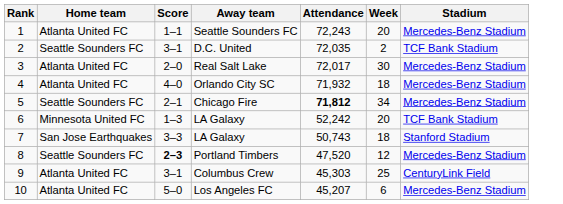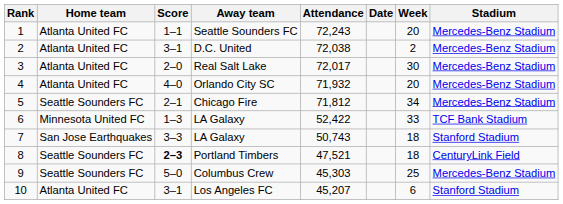+ column: Date
D.C. United | Home team: Seattle Sounders FC -> Atlanta United FC
D.C. United | Attendance: 72,035 -> 72,038
D.C. United | Stadium: TCF Bank Stadium -> Mercedes-Benz Stadium
Orlando City SC | Week: 18 -> 20
Chicago Fire | Attendance: bold -> normal
6 / LA Galaxy | Attendance: 52,242 -> 52,422
6 / LA Galaxy | Week: 20 -> 33
Portland Timbers | Attendance: 47,520 -> 47,521
Portland Timbers | Week: 12 -> 18
Portland Timbers | Stadium: Mercedes-Benz Stadium -> CenturyLink Field
Columbus Crew | Home team: Atlanta United FC -> Seattle Sounders FC
Columbus Crew | Score: 3–1 -> 5–0
Columbus Crew | Stadium: CenturyLink Field -> Mercedes-Benz Stadium
Los Angeles FC | Score: 5–0 -> 3–1
Los Angeles FC | Stadium: Mercedes-Benz Stadium -> Stanford Stadium
